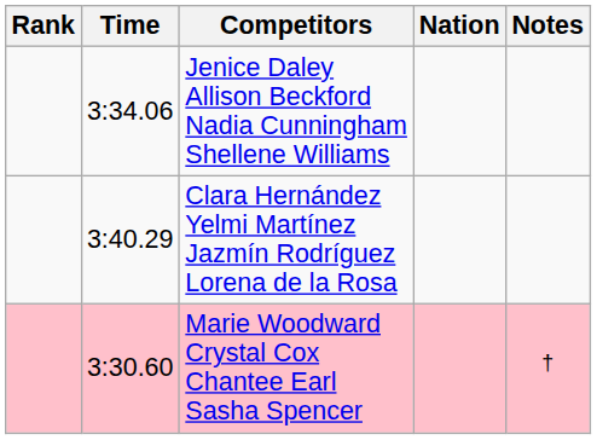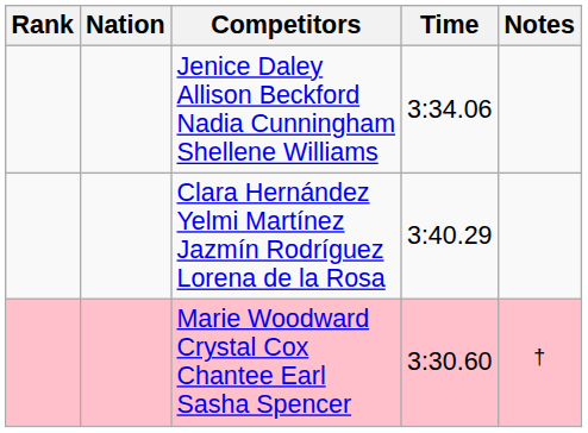columns swapped: Nation <-> Time
